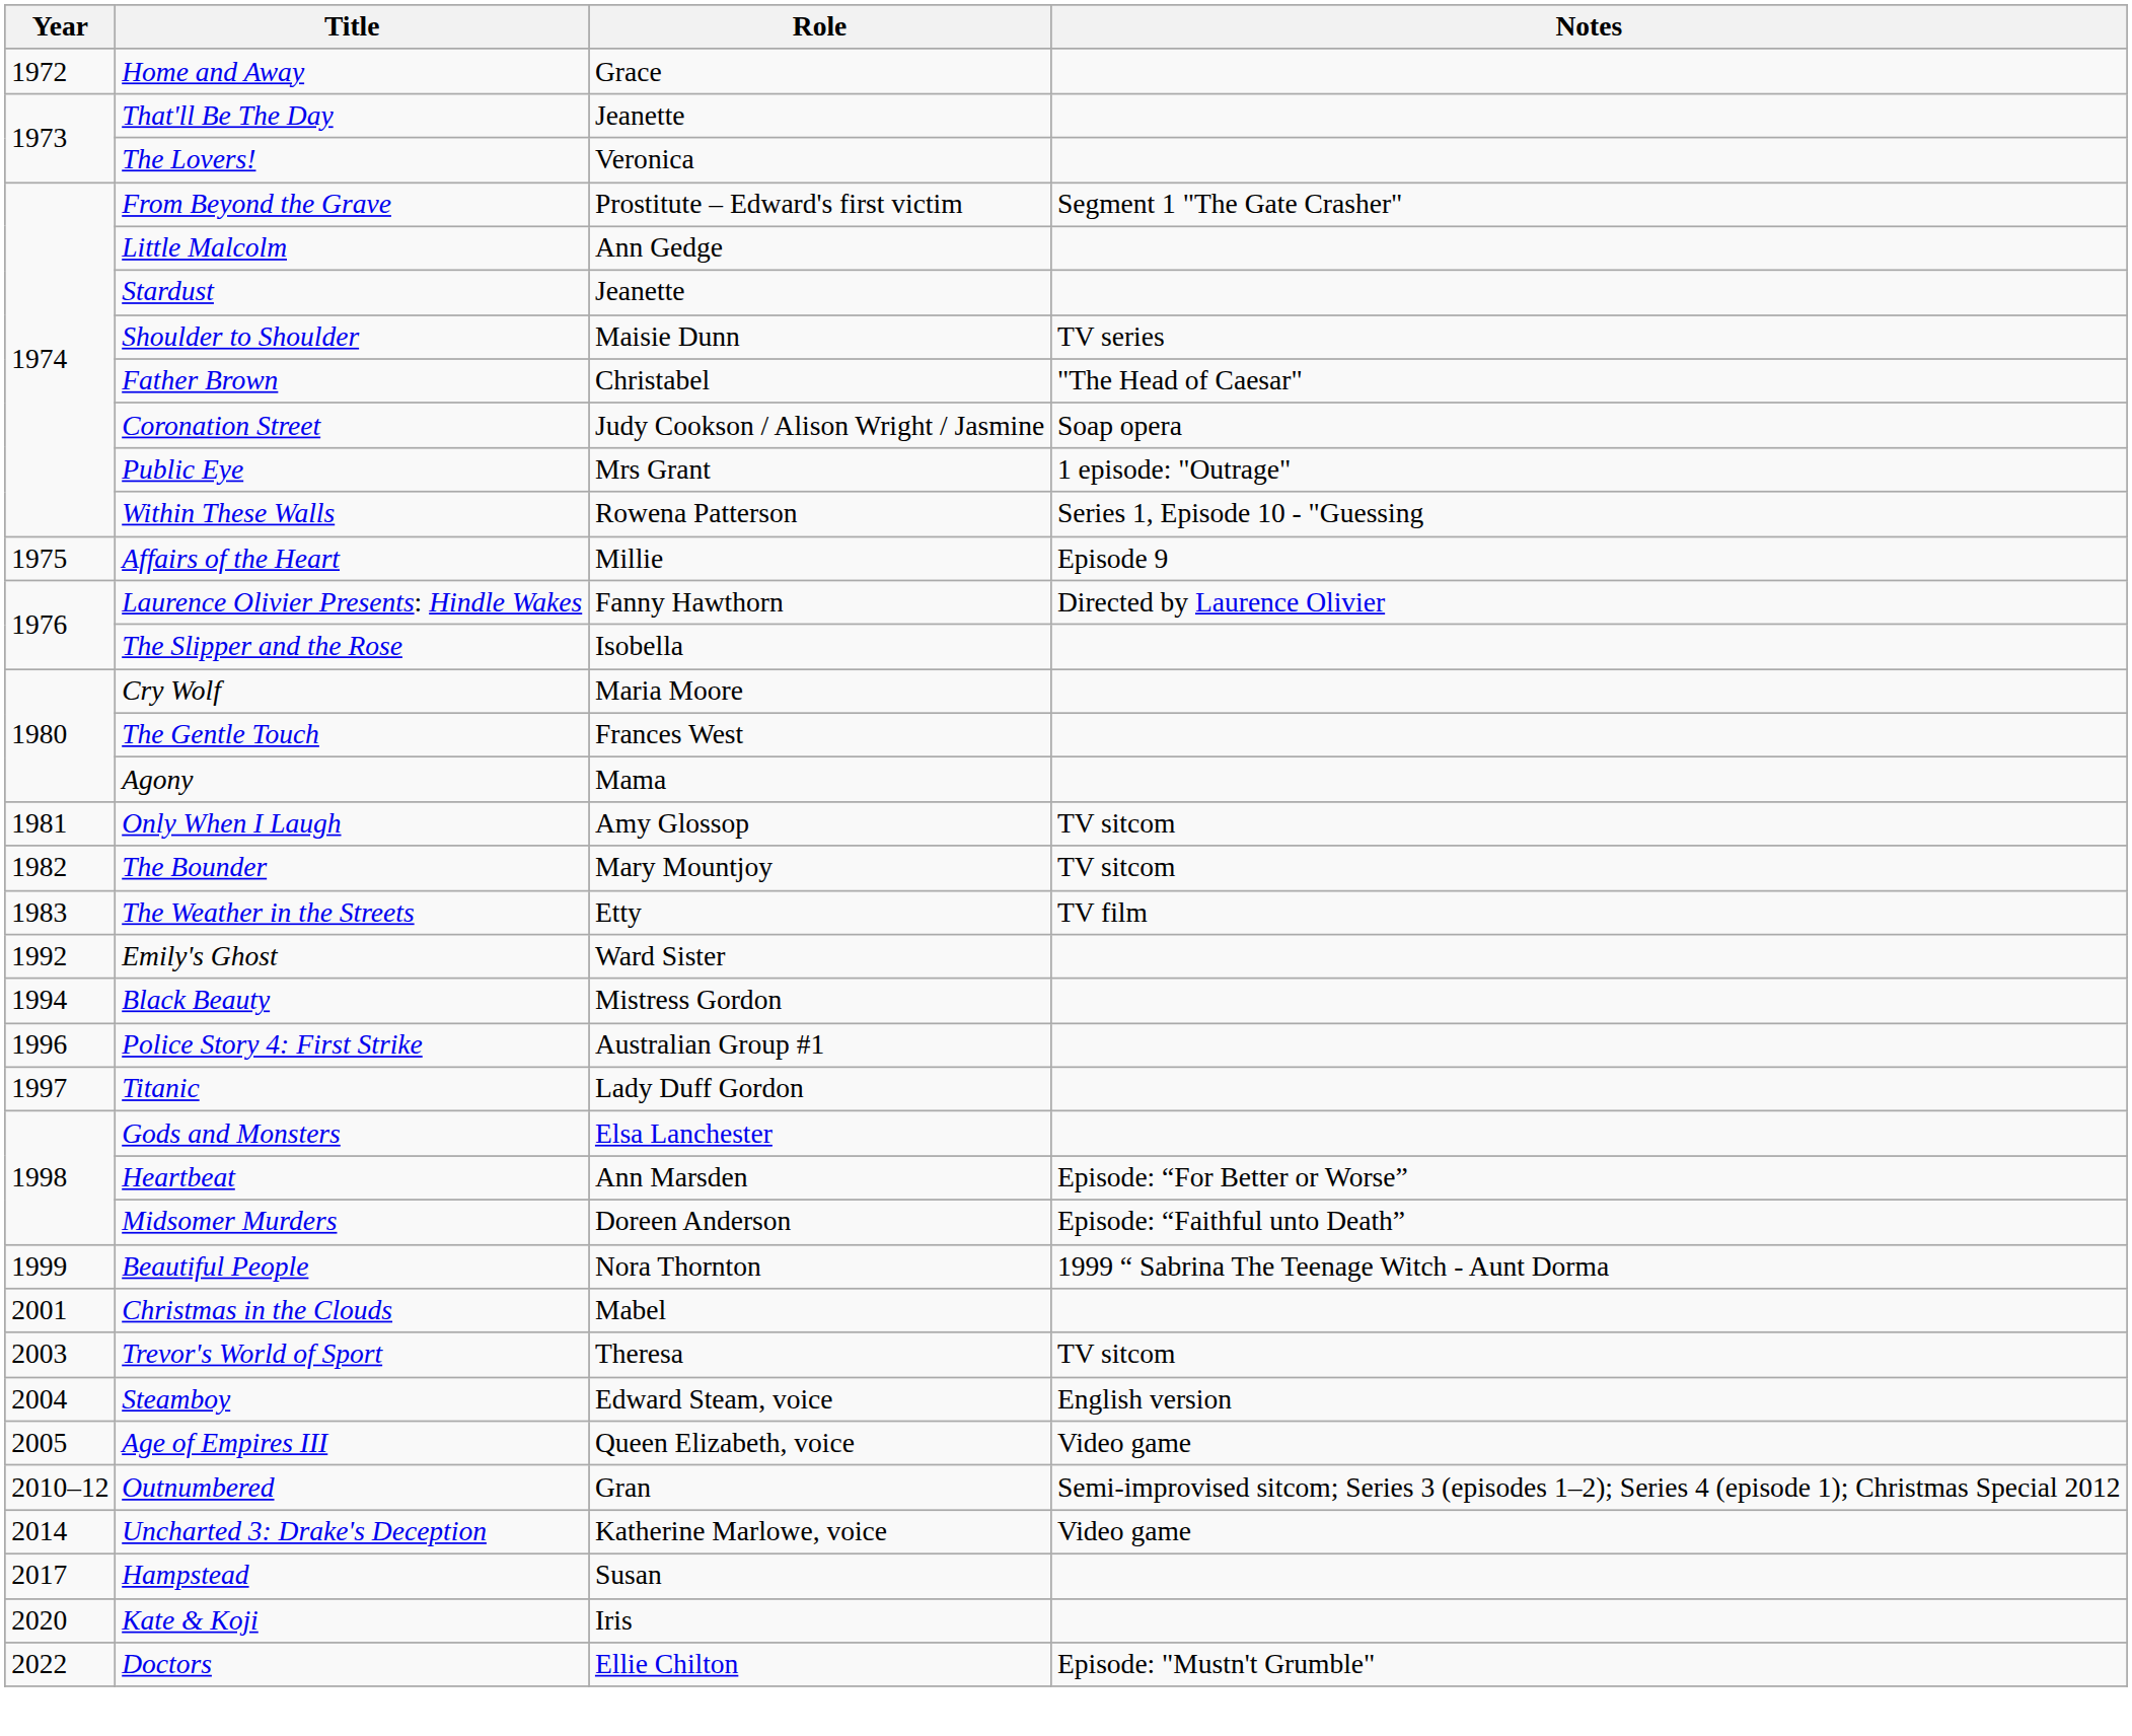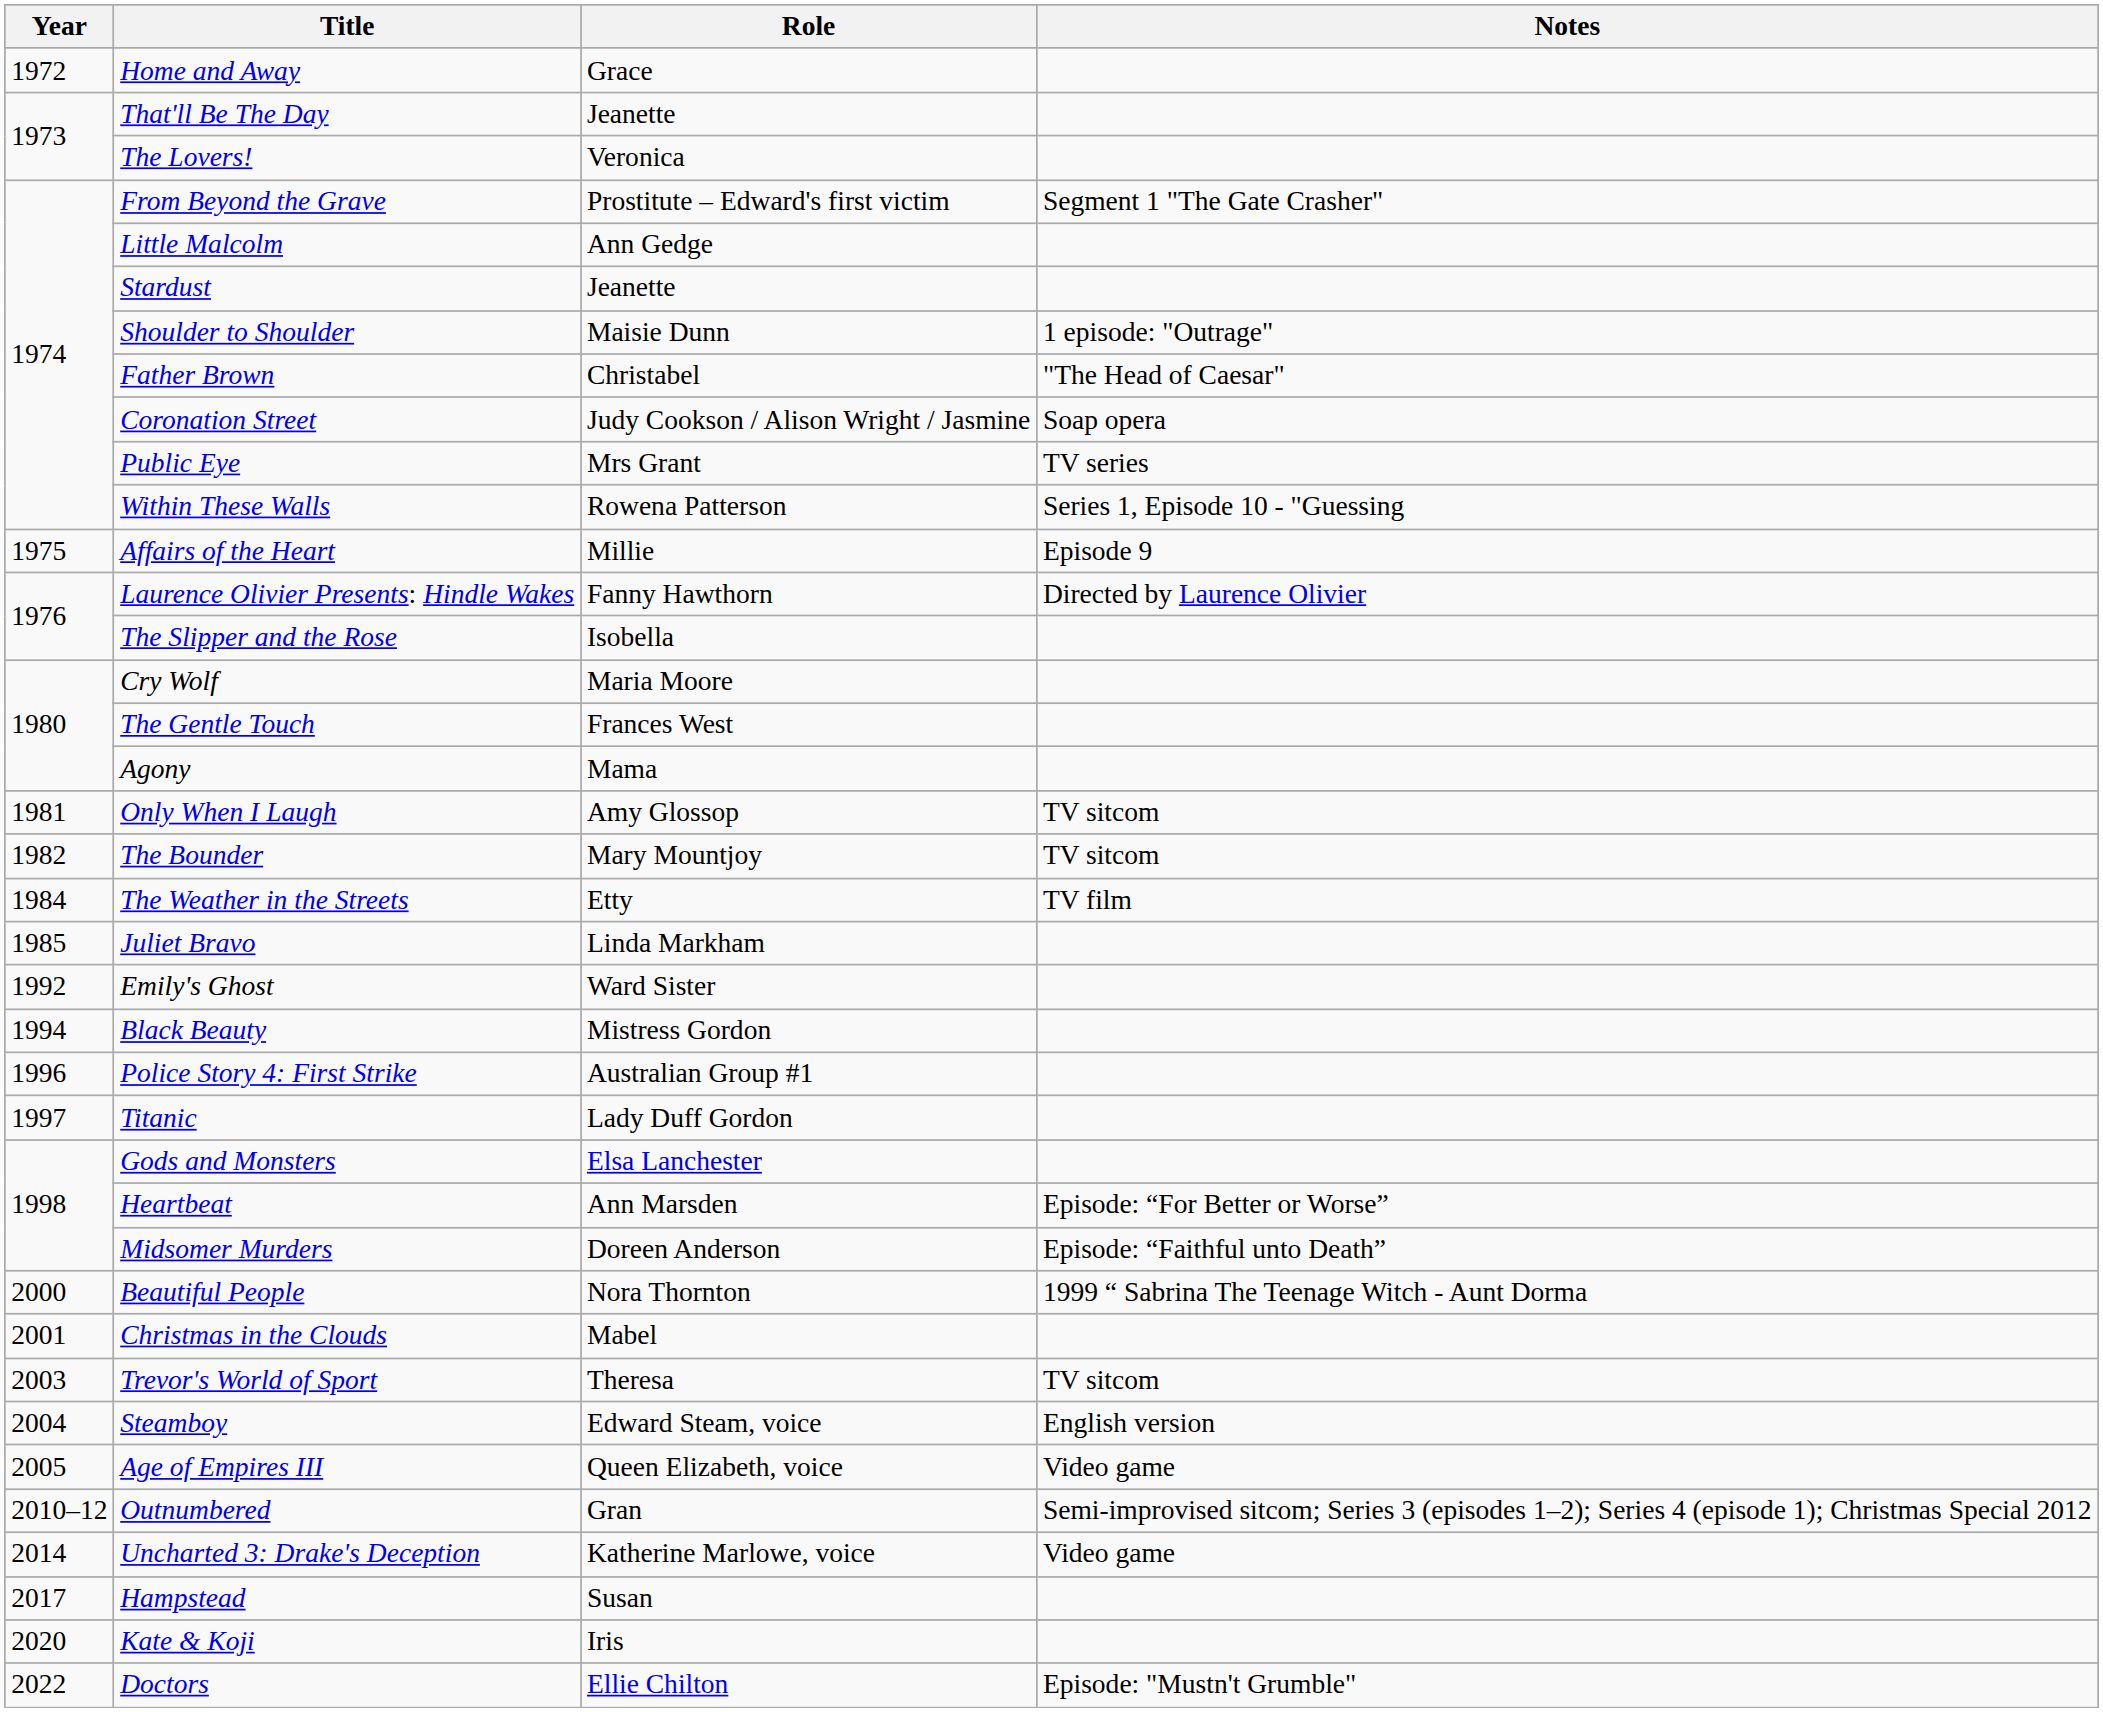Shoulder to Shoulder | Notes: TV series -> 1 episode: "Outrage"
Public Eye | Notes: 1 episode: "Outrage" -> TV series
The Weather in the Streets | Year: 1983 -> 1984
+ row: 1985 | Juliet Bravo | Linda Markham
Beautiful People | Year: 1999 -> 2000
